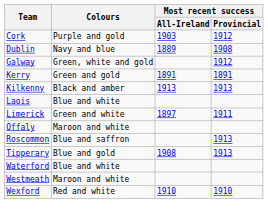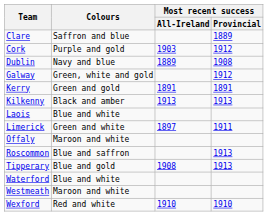+ row: Clare | Saffron and blue | 1889
